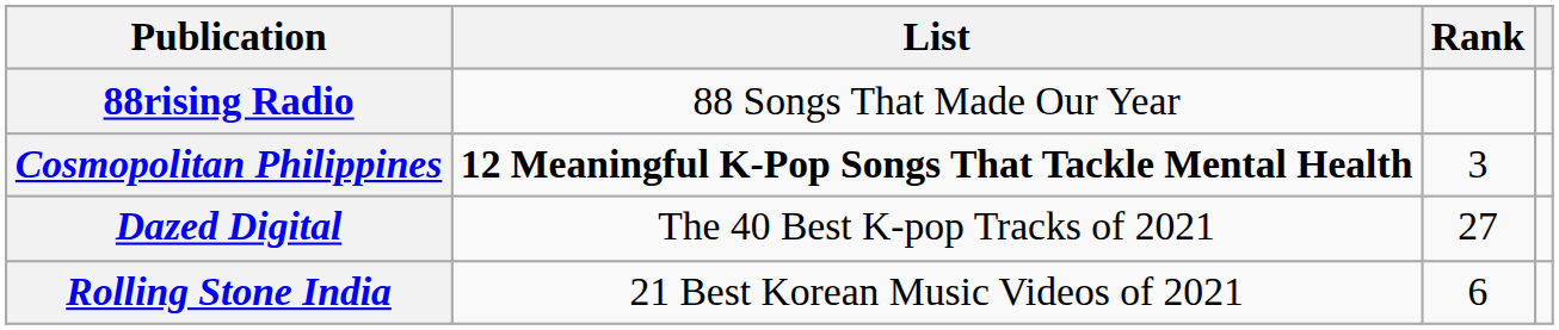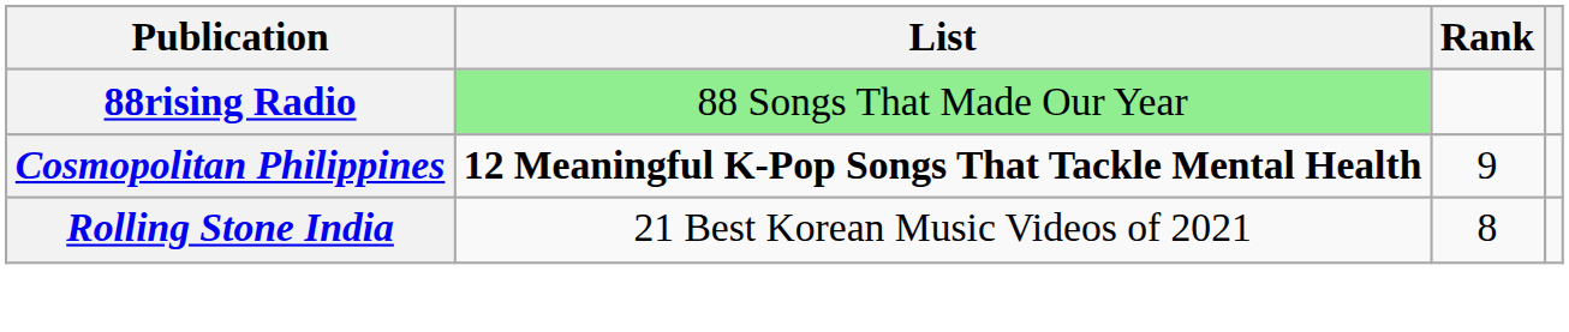88rising Radio | List: no background -> lightgreen background
Cosmopolitan Philippines | Rank: 3 -> 9
- row: Dazed Digital | The 40 Best K-pop Tracks of 2021 | 27
Rolling Stone India | Rank: 6 -> 8
